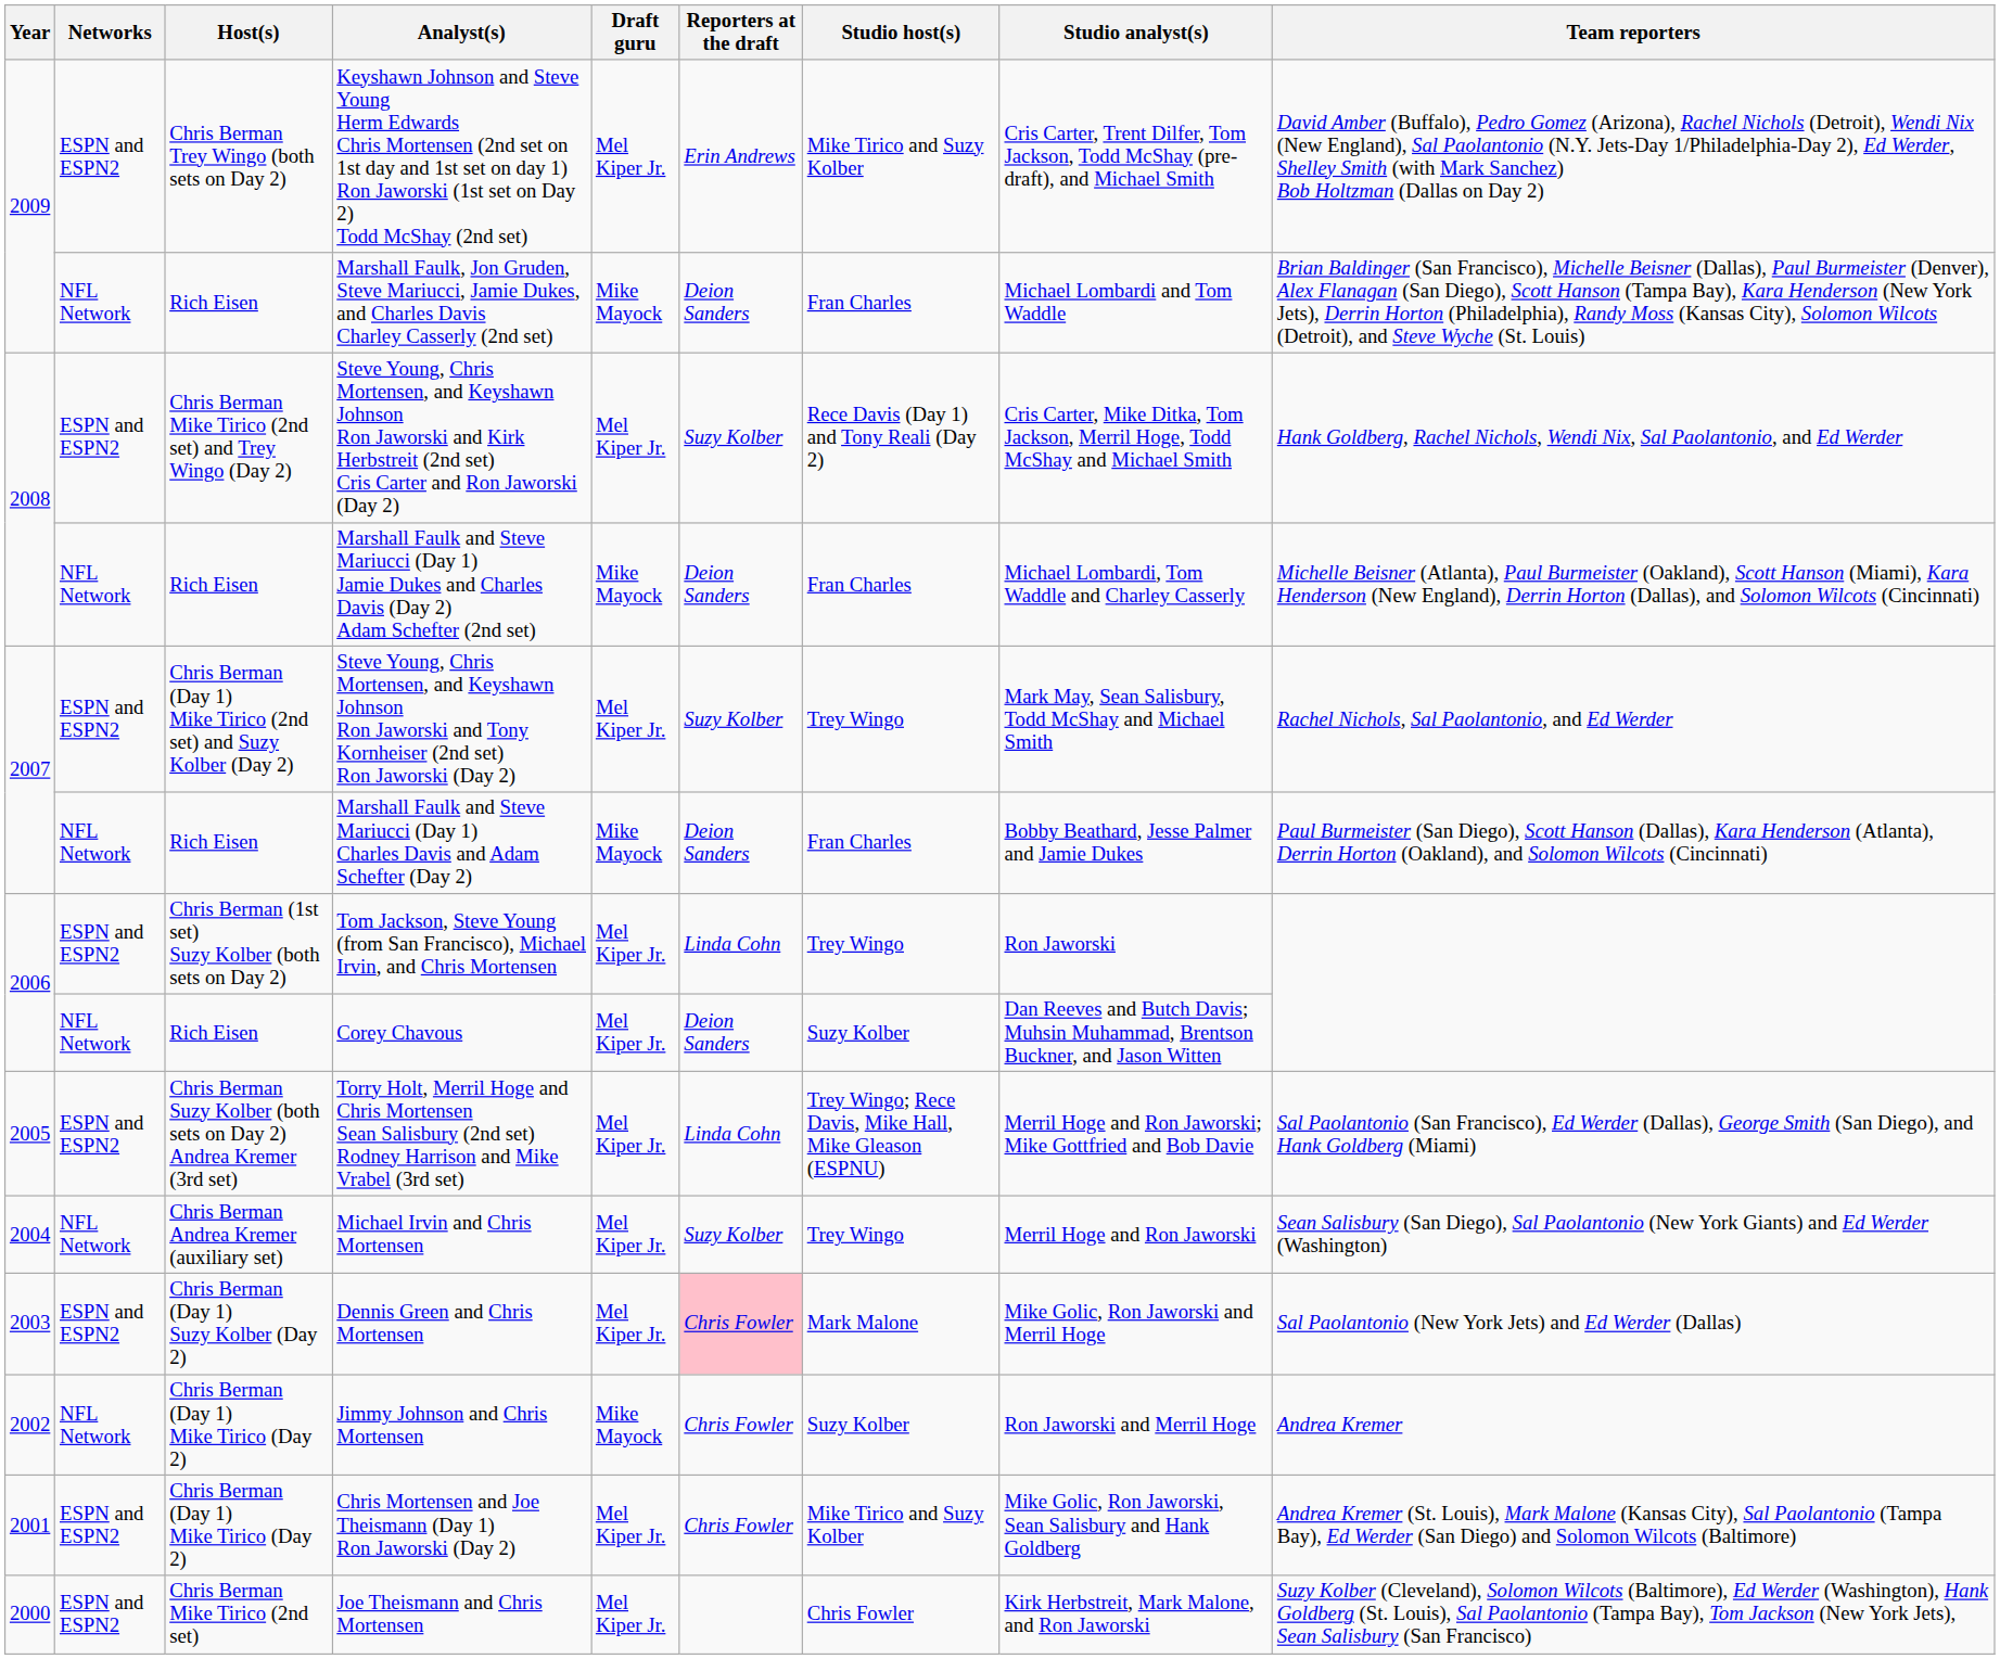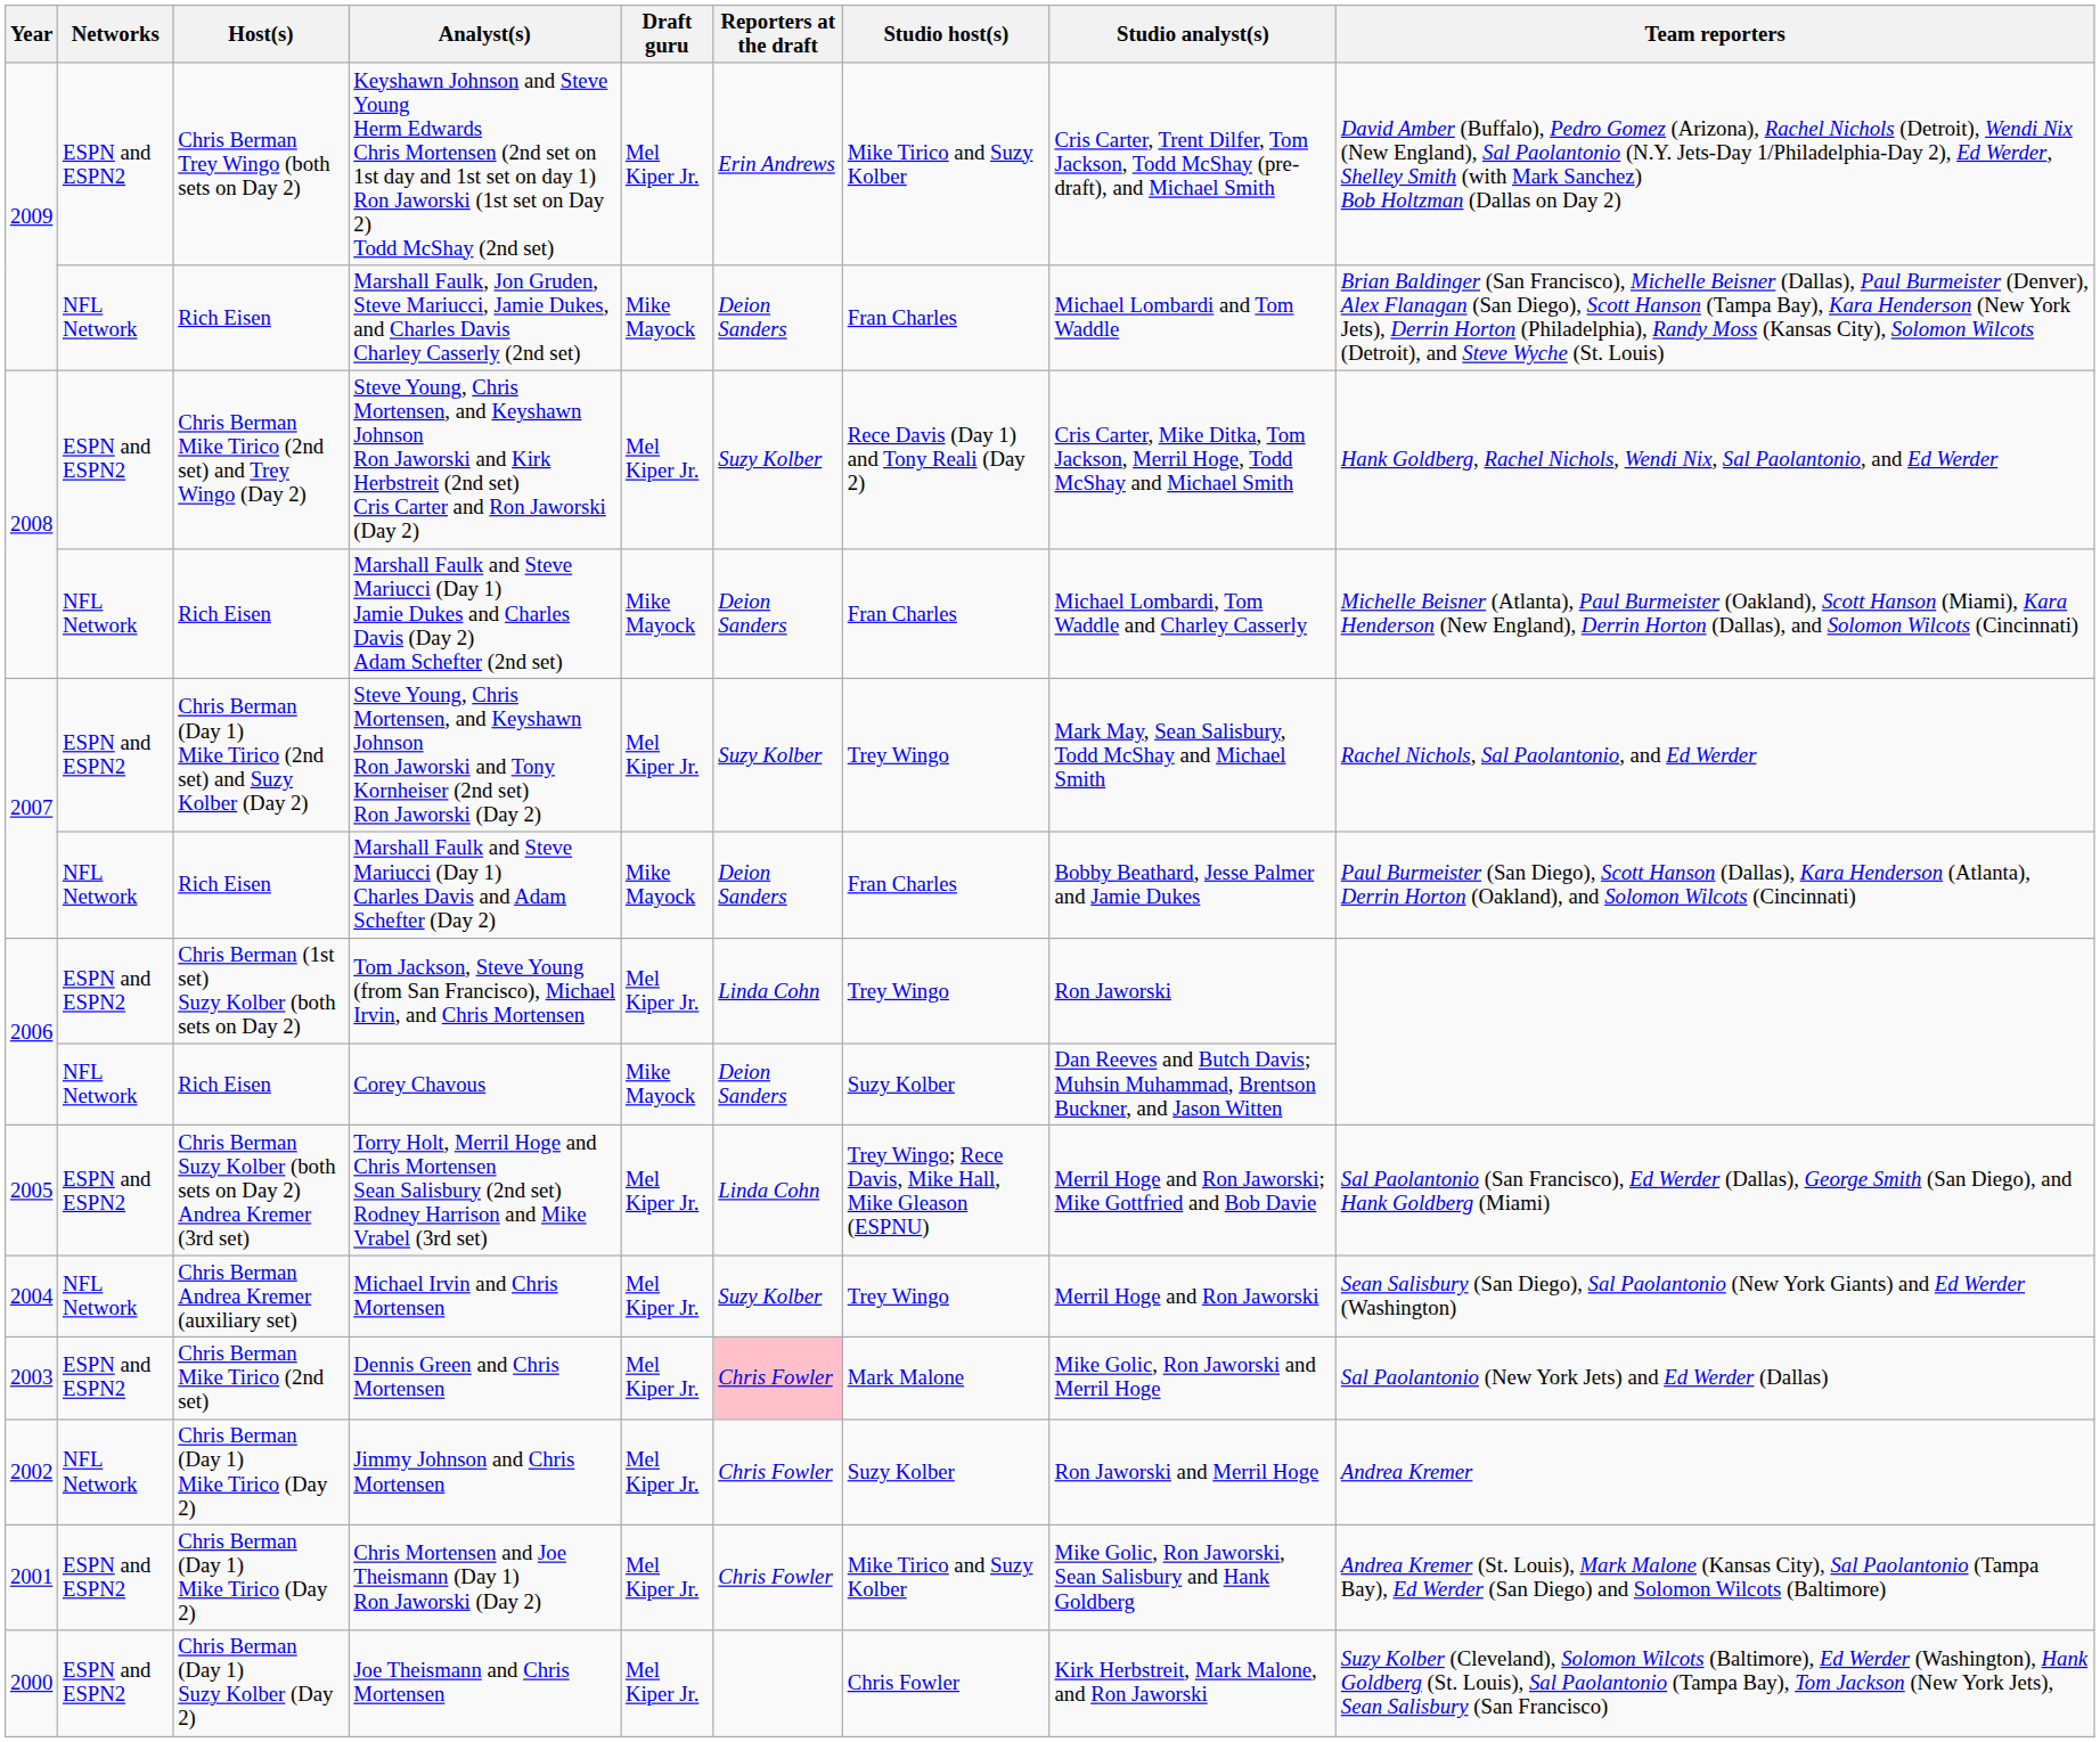Corey Chavous | Draft guru: Mel Kiper Jr. -> Mike Mayock
Dennis Green and Chris Mortensen | Host(s): Chris Berman (Day 1) Suzy Kolber (Day 2) -> Chris Berman Mike Tirico (2nd set)
Jimmy Johnson and Chris Mortensen | Draft guru: Mike Mayock -> Mel Kiper Jr.
Joe Theismann and Chris Mortensen | Host(s): Chris Berman Mike Tirico (2nd set) -> Chris Berman (Day 1) Suzy Kolber (Day 2)
